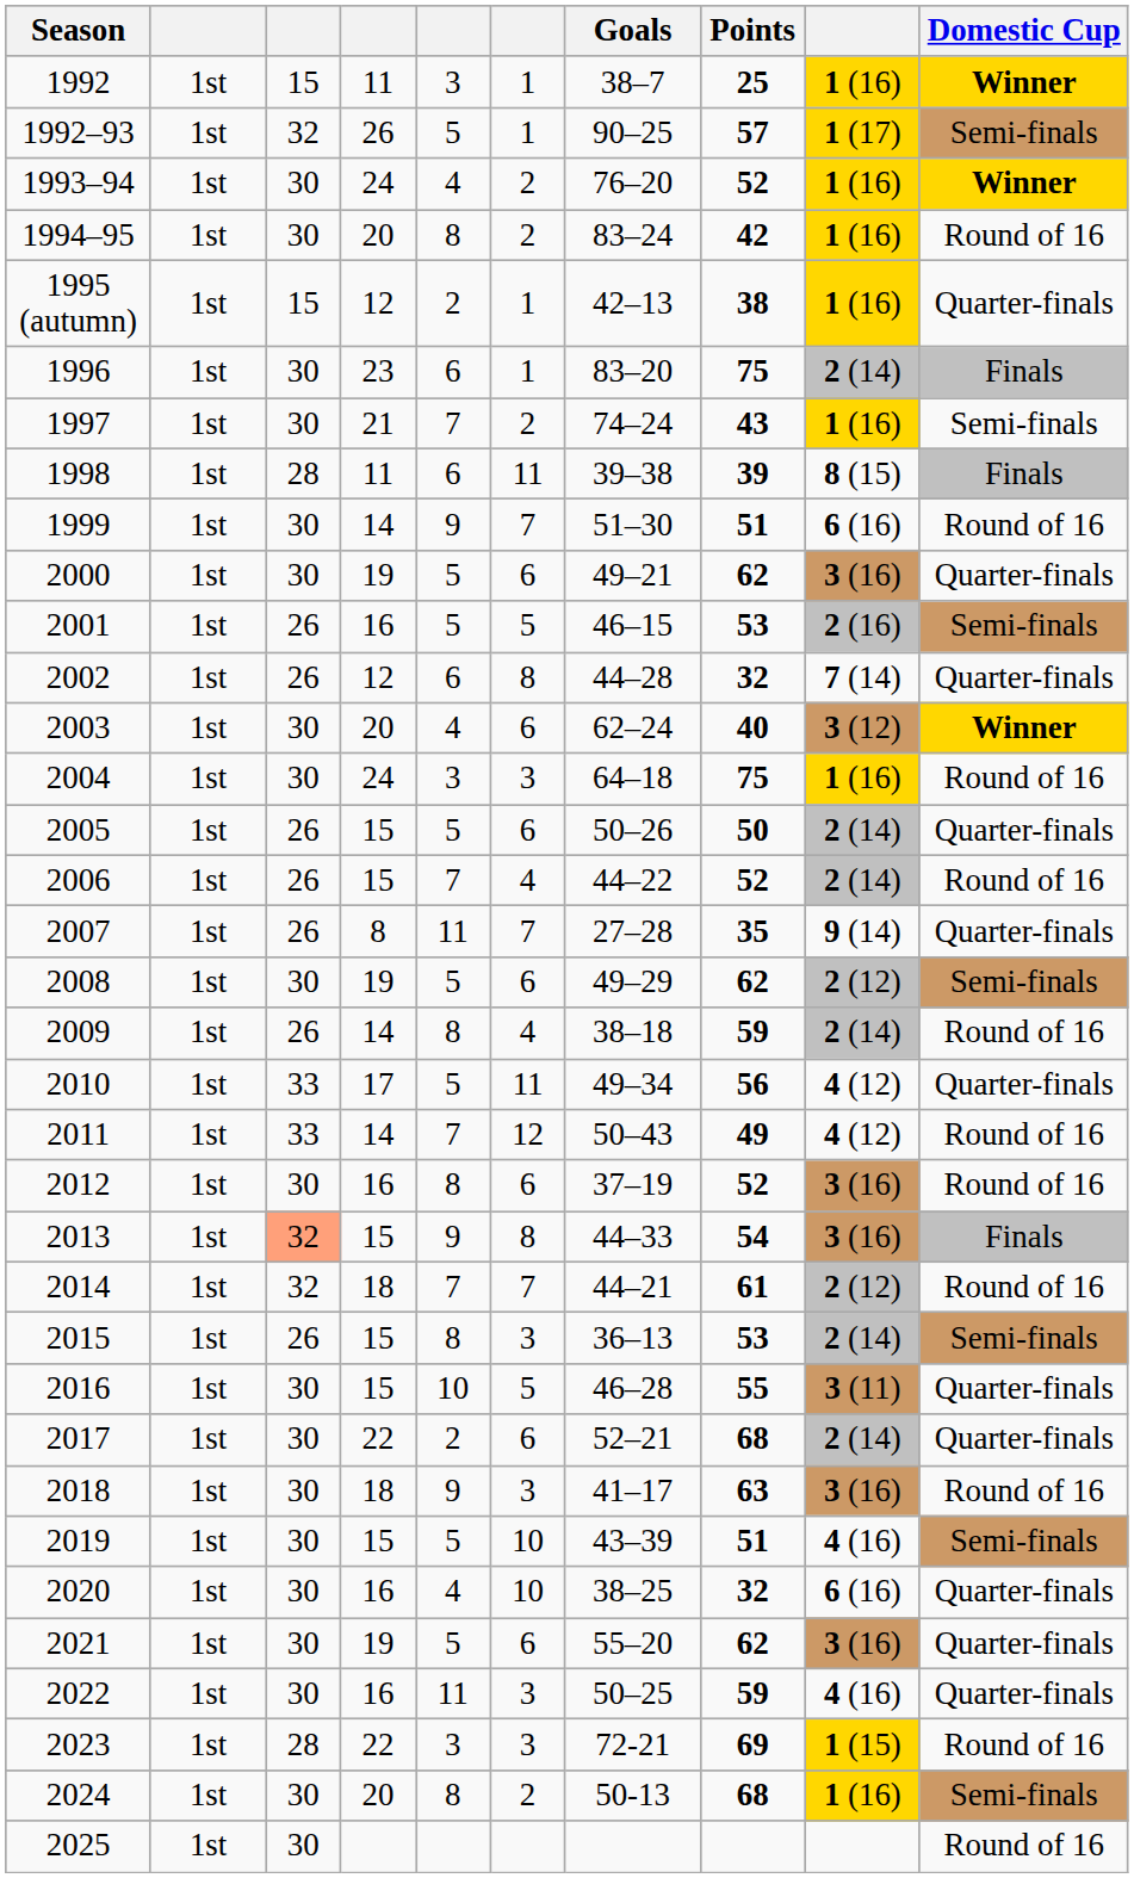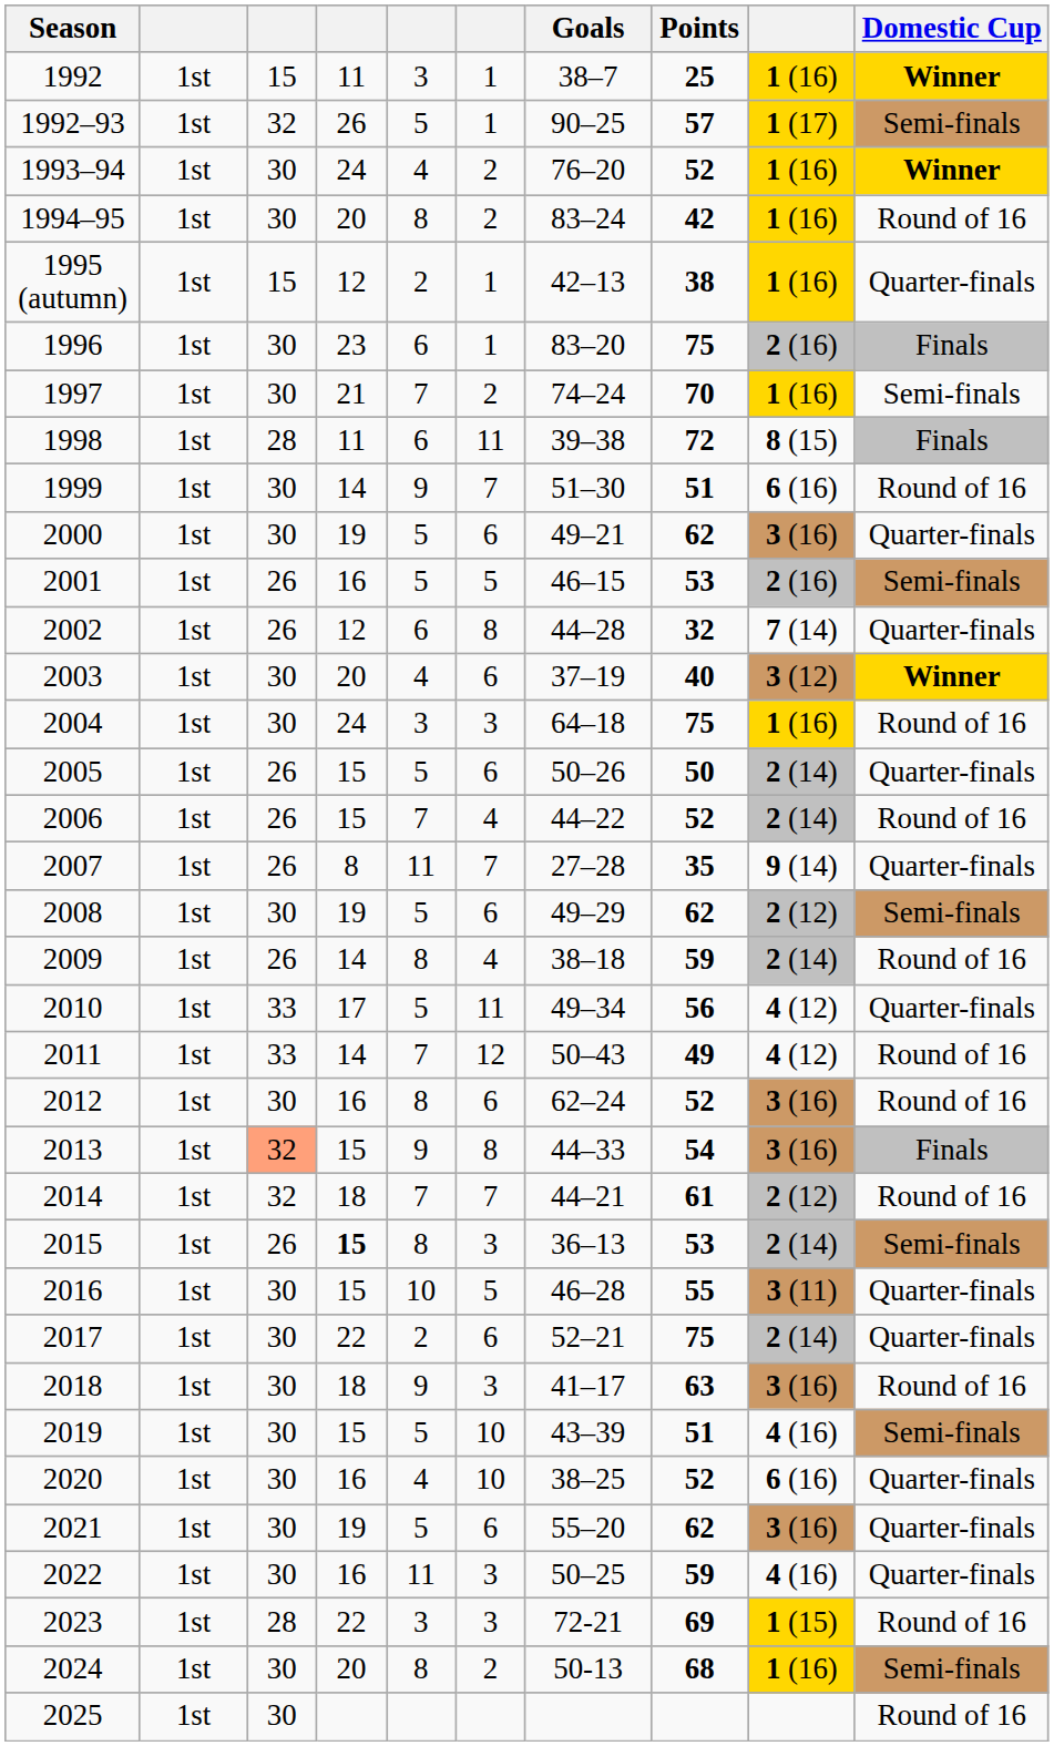1996 | column 9: 2 (14) -> 2 (16)
1997 | Points: 43 -> 70
1998 | Points: 39 -> 72
2003 | Goals: 62–24 -> 37–19
2012 | Goals: 37–19 -> 62–24
2015 | column 4: normal -> bold
2017 | Points: 68 -> 75
2020 | Points: 32 -> 52
